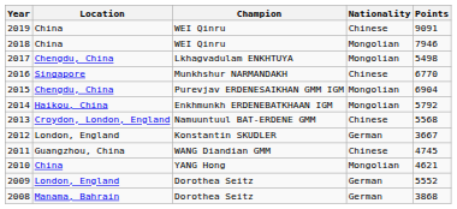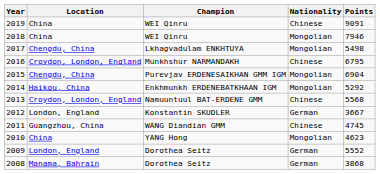2016 | Location: Singapore -> Croydon, London, England
2016 | Points: 6770 -> 6795
2014 | Points: 5792 -> 5292
2010 | Points: 4621 -> 4623
